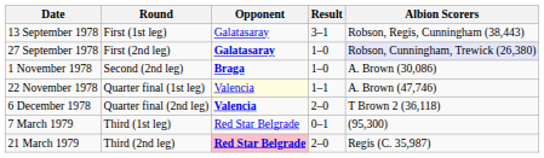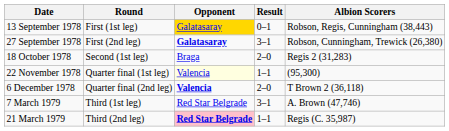13 September 1978 | Opponent: no background -> gold background
13 September 1978 | Result: 3–1 -> 0–1
27 September 1978 | Result: 1–0 -> 3–1
27 September 1978 | Albion Scorers: lavender background -> no background
+ row: 18 October 1978 | Second (1st leg) | Braga | 2–0 | Regis 2 (31,283)
- row: 1 November 1978 | Second (2nd leg) | Braga | 1–0 | A. Brown (30,086)
22 November 1978 | Albion Scorers: A. Brown (47,746) -> (95,300)
7 March 1979 | Result: 0–1 -> 3–1
7 March 1979 | Albion Scorers: (95,300) -> A. Brown (47,746)
21 March 1979 | Result: 2–0 -> 1–1
